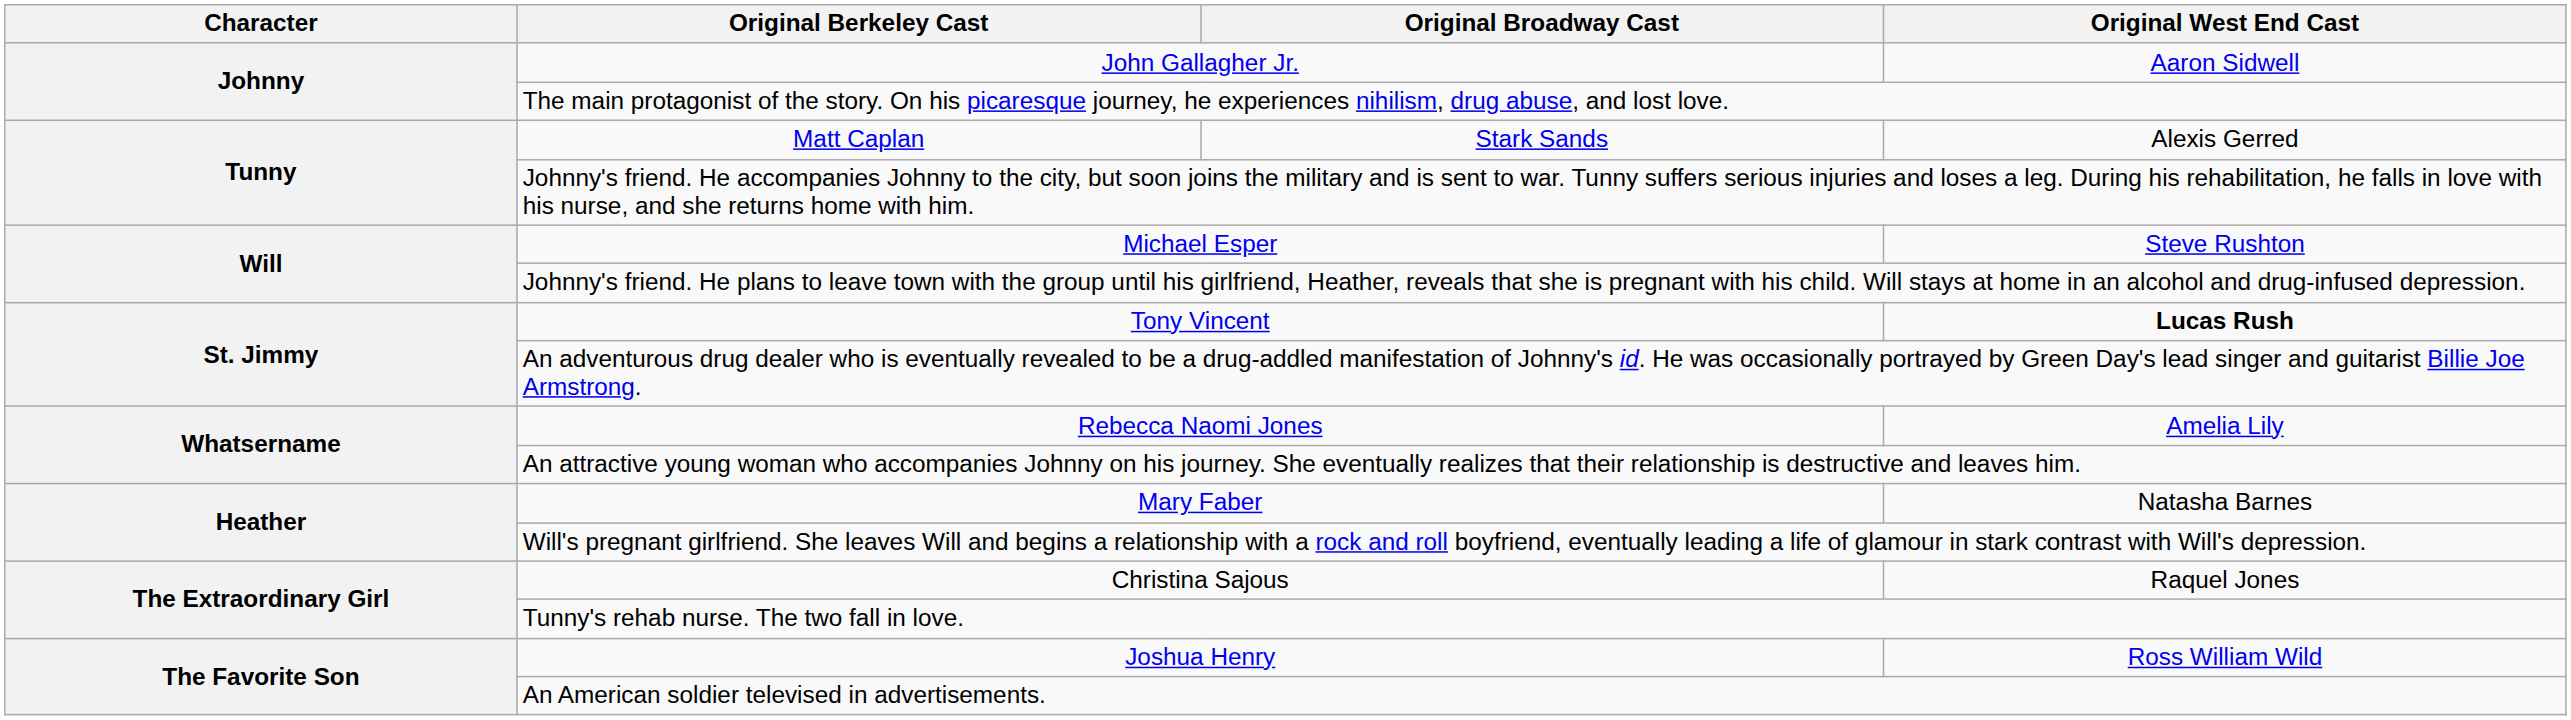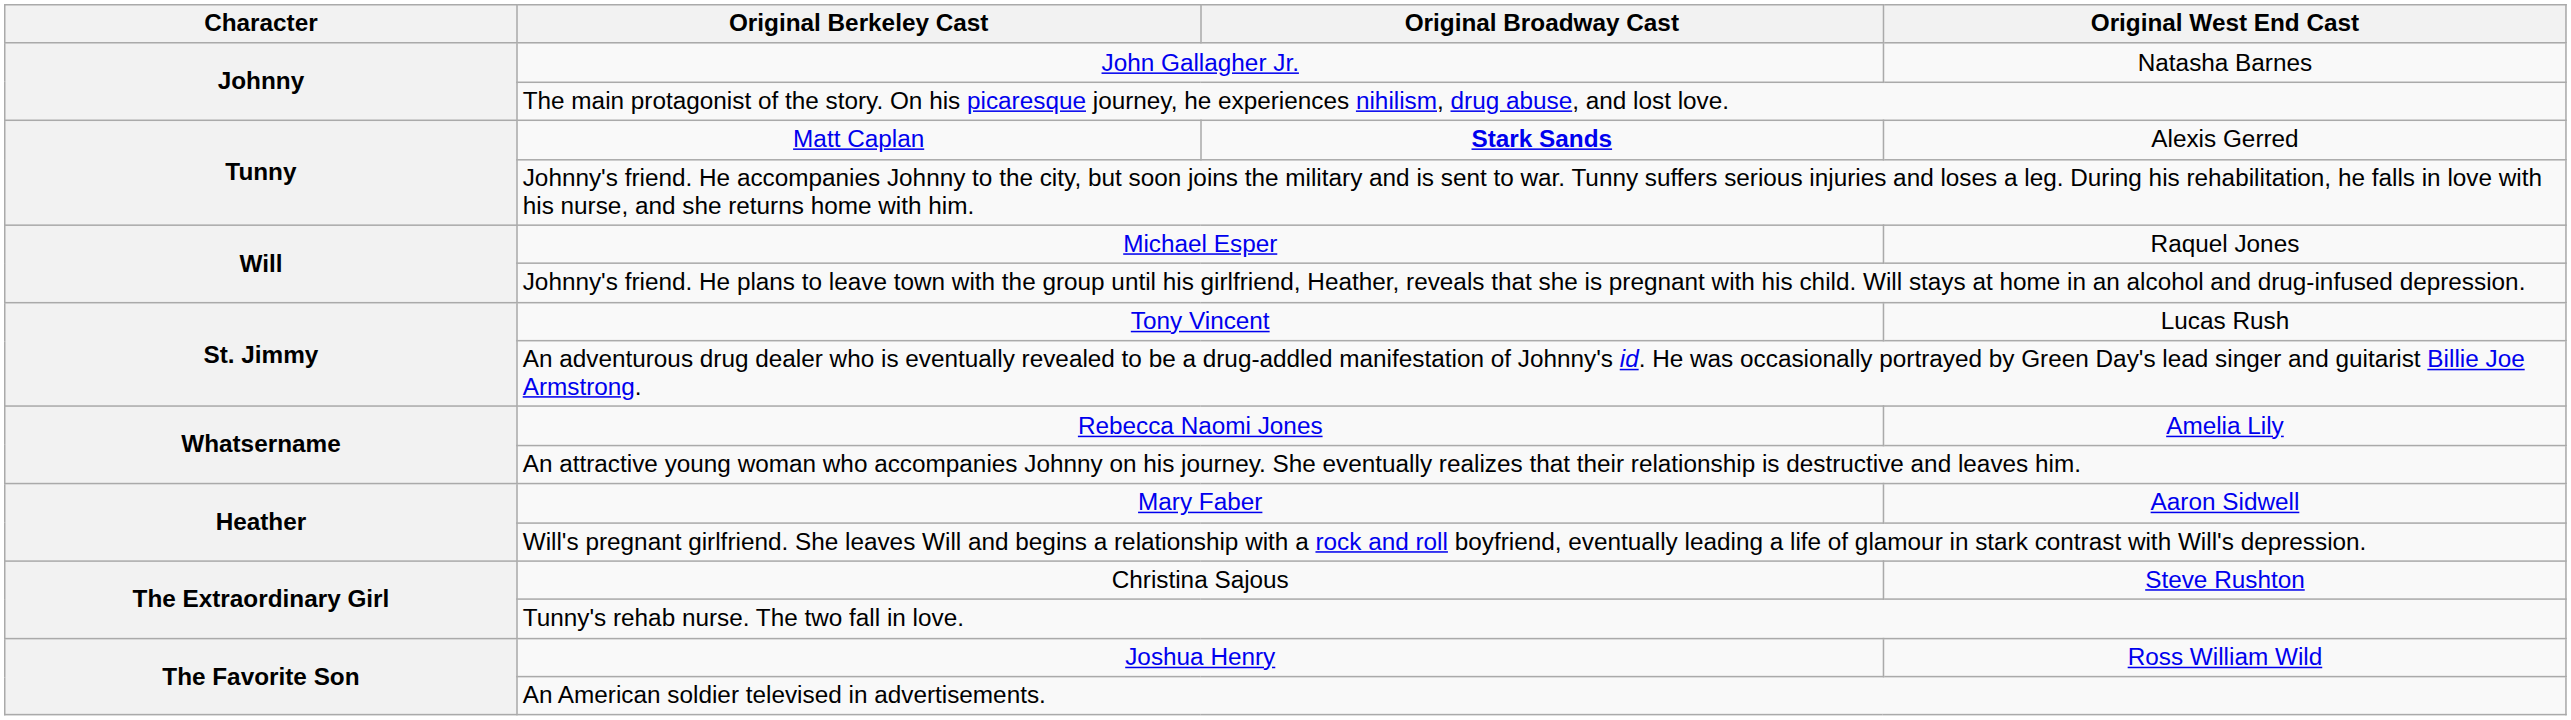John Gallagher Jr. | Original West End Cast: Aaron Sidwell -> Natasha Barnes
Matt Caplan | Original Broadway Cast: normal -> bold
Michael Esper | Original West End Cast: Steve Rushton -> Raquel Jones
Tony Vincent | Original West End Cast: bold -> normal
Mary Faber | Original West End Cast: Natasha Barnes -> Aaron Sidwell
Christina Sajous | Original West End Cast: Raquel Jones -> Steve Rushton
